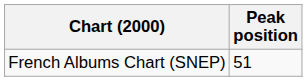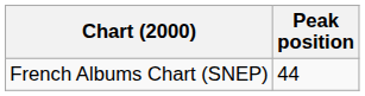French Albums Chart (SNEP) | Peak position: 51 -> 44
